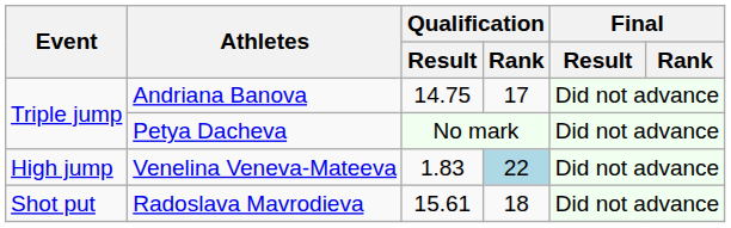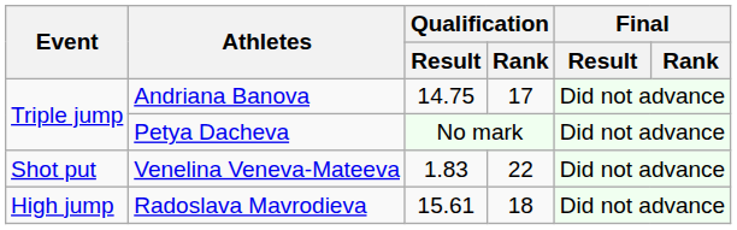Venelina Veneva-Mateeva | Event: High jump -> Shot put
Venelina Veneva-Mateeva | Qualification / Rank: lightblue background -> no background
Radoslava Mavrodieva | Event: Shot put -> High jump
